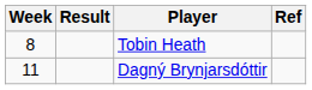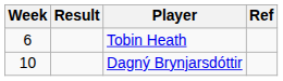Tobin Heath | Week: 8 -> 6
Dagný Brynjarsdóttir | Week: 11 -> 10
